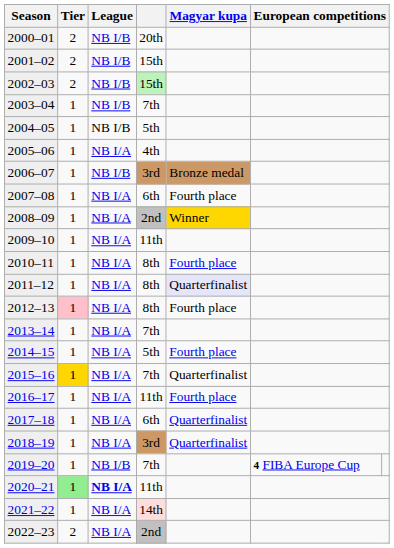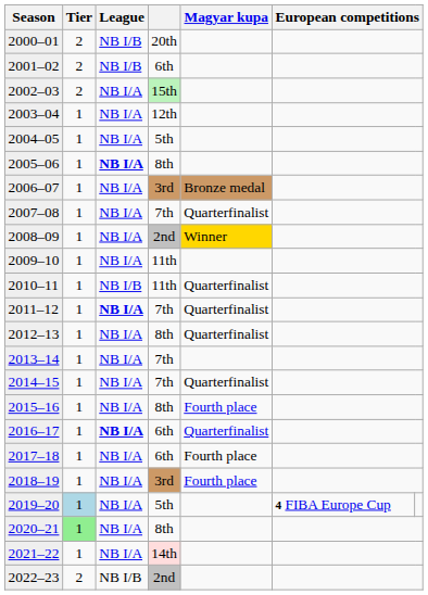2001–02 | column 4: 15th -> 6th
2002–03 | League: NB I/B -> NB I/A
2003–04 | League: NB I/B -> NB I/A
2003–04 | column 4: 7th -> 12th
2004–05 | League: NB I/B -> NB I/A
2005–06 | League: normal -> bold
2005–06 | column 4: 4th -> 8th
2006–07 | League: NB I/B -> NB I/A
2007–08 | column 4: 6th -> 7th
2007–08 | Magyar kupa: Fourth place -> Quarterfinalist
2010–11 | League: NB I/A -> NB I/B
2010–11 | column 4: 8th -> 11th
2010–11 | Magyar kupa: Fourth place -> Quarterfinalist
2011–12 | League: normal -> bold
2011–12 | column 4: 8th -> 7th
2011–12 | Magyar kupa: lavender background -> no background
2012–13 | Tier: pink background -> no background
2012–13 | Magyar kupa: Fourth place -> Quarterfinalist
2014–15 | column 4: 5th -> 7th
2014–15 | Magyar kupa: Fourth place -> Quarterfinalist
2015–16 | Tier: gold background -> no background
2015–16 | column 4: 7th -> 8th
2015–16 | Magyar kupa: Quarterfinalist -> Fourth place
2016–17 | League: normal -> bold
2016–17 | column 4: 11th -> 6th
2016–17 | Magyar kupa: Fourth place -> Quarterfinalist
2017–18 | Magyar kupa: Quarterfinalist -> Fourth place
2018–19 | Magyar kupa: Quarterfinalist -> Fourth place
2019–20 | Tier: no background -> lightblue background
2019–20 | League: NB I/B -> NB I/A
2019–20 | column 4: 7th -> 5th
2020–21 | League: bold -> normal
2020–21 | column 4: 11th -> 8th
2022–23 | League: NB I/A -> NB I/B
